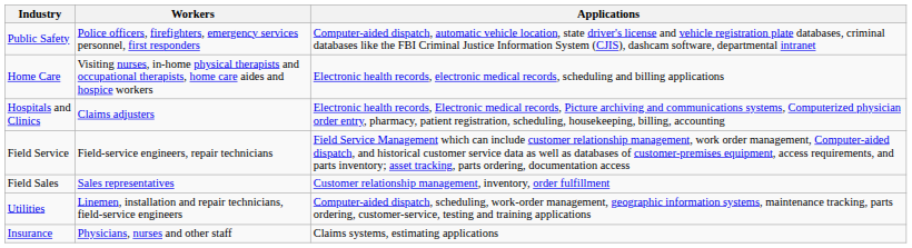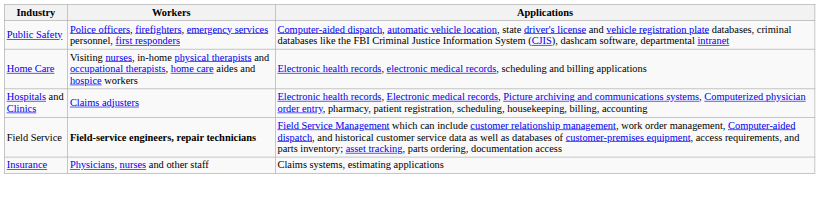Field Service | Workers: normal -> bold
- row: Field Sales | Sales representatives | Customer relationship management, inventory, order fulfillment
- row: Utilities | Linemen, installation and repair technicians, field-service engineers | Computer-aided dispatch, scheduling, work-order management, geographic information systems, maintenance tracking, parts ordering, customer-service, testing and training applications
